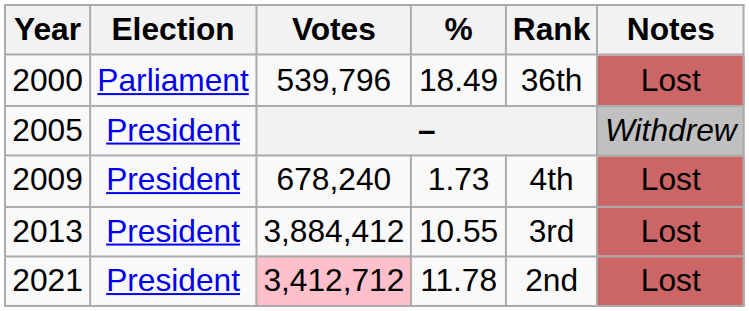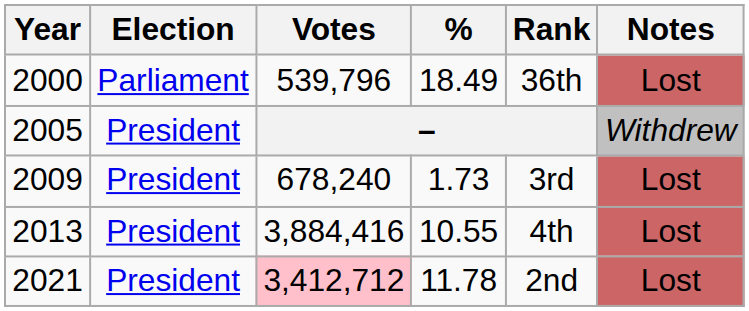2009 | Rank: 4th -> 3rd
2013 | Votes: 3,884,412 -> 3,884,416
2013 | Rank: 3rd -> 4th
